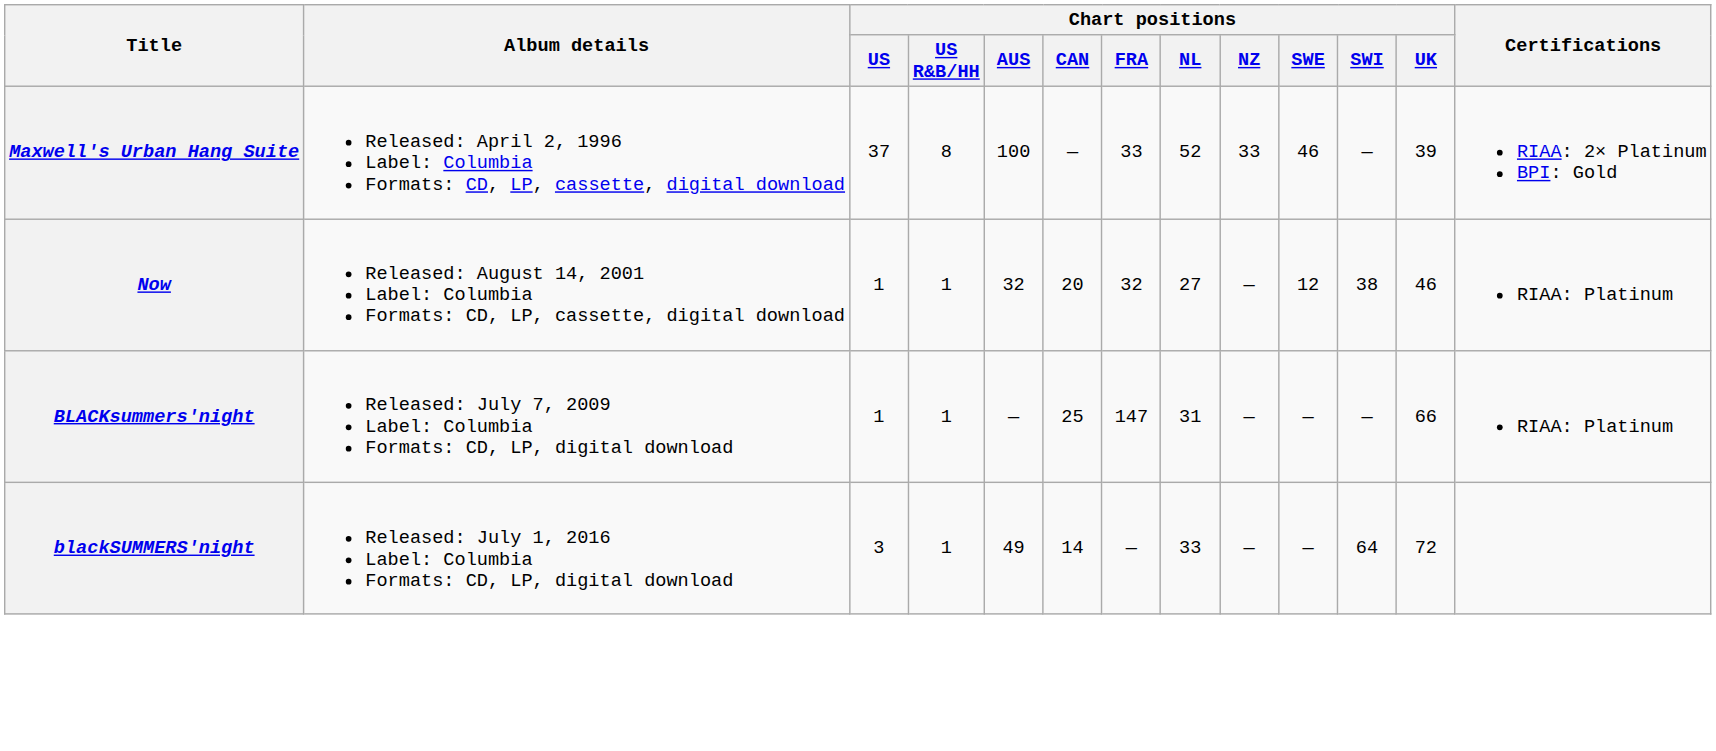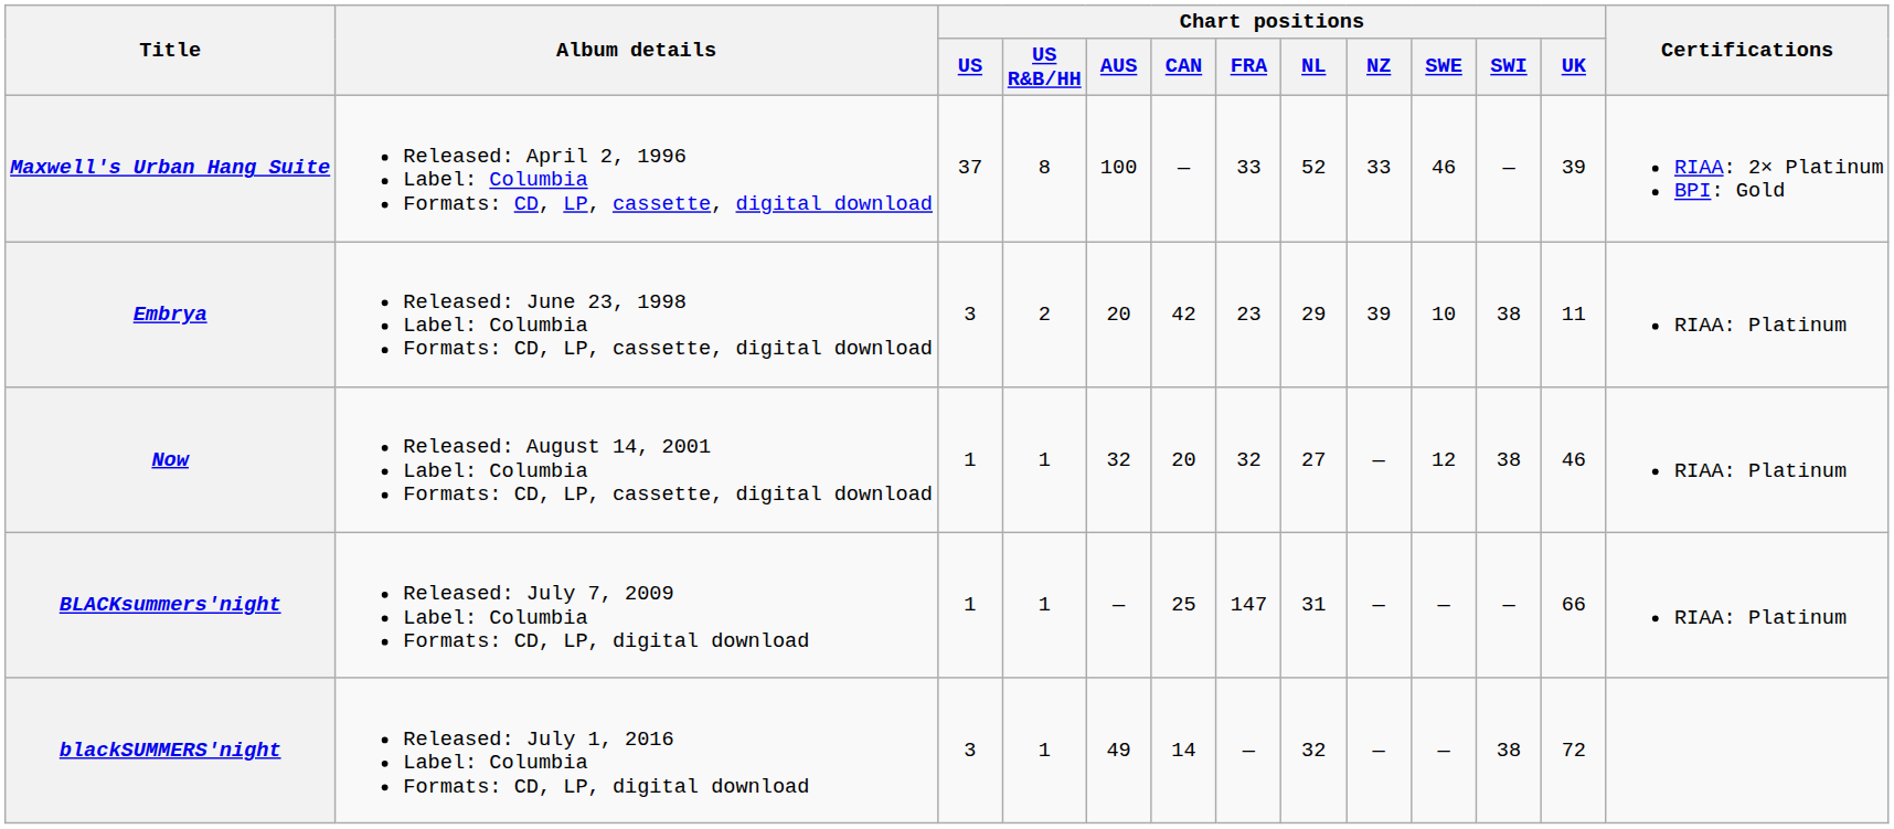+ row: Embrya | Released: June 23, 1998 Label: Columbia Formats: CD, LP, cassette, digital download | 3 | 2 | 20 | 42 | 23 | 29 | 39 | 10 | 38 | 11 | RIAA: Platinum
blackSUMMERS'night | Chart positions / NL: 33 -> 32
blackSUMMERS'night | Chart positions / SWI: 64 -> 38
